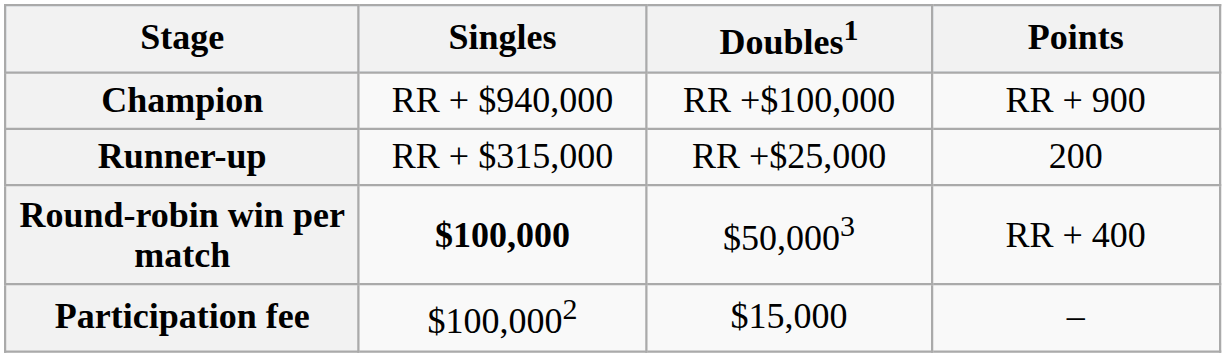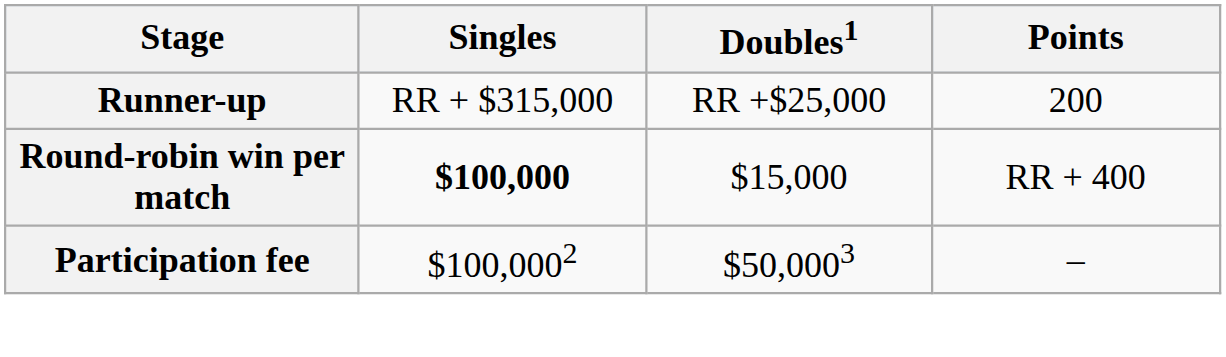- row: Champion | RR + $940,000 | RR +$100,000 | RR + 900
Round-robin win per match | Doubles1: $50,0003 -> $15,000
Participation fee | Doubles1: $15,000 -> $50,0003
